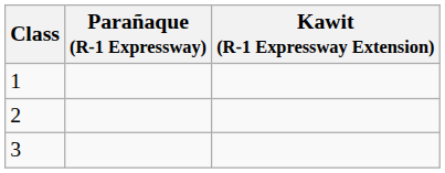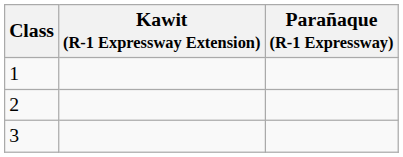columns swapped: Parañaque (R-1 Expressway) <-> Kawit (R-1 Expressway Extension)
